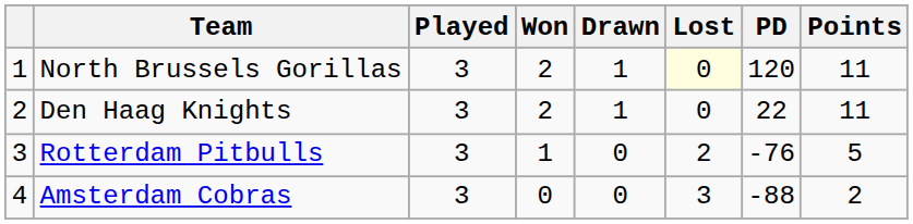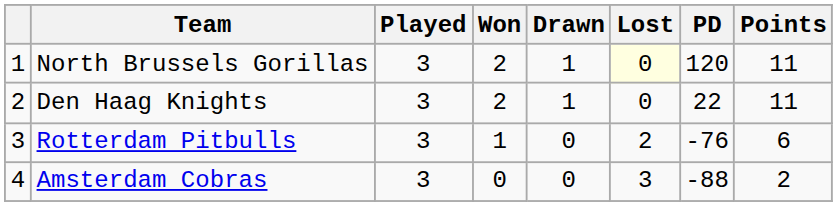Rotterdam Pitbulls | Points: 5 -> 6
